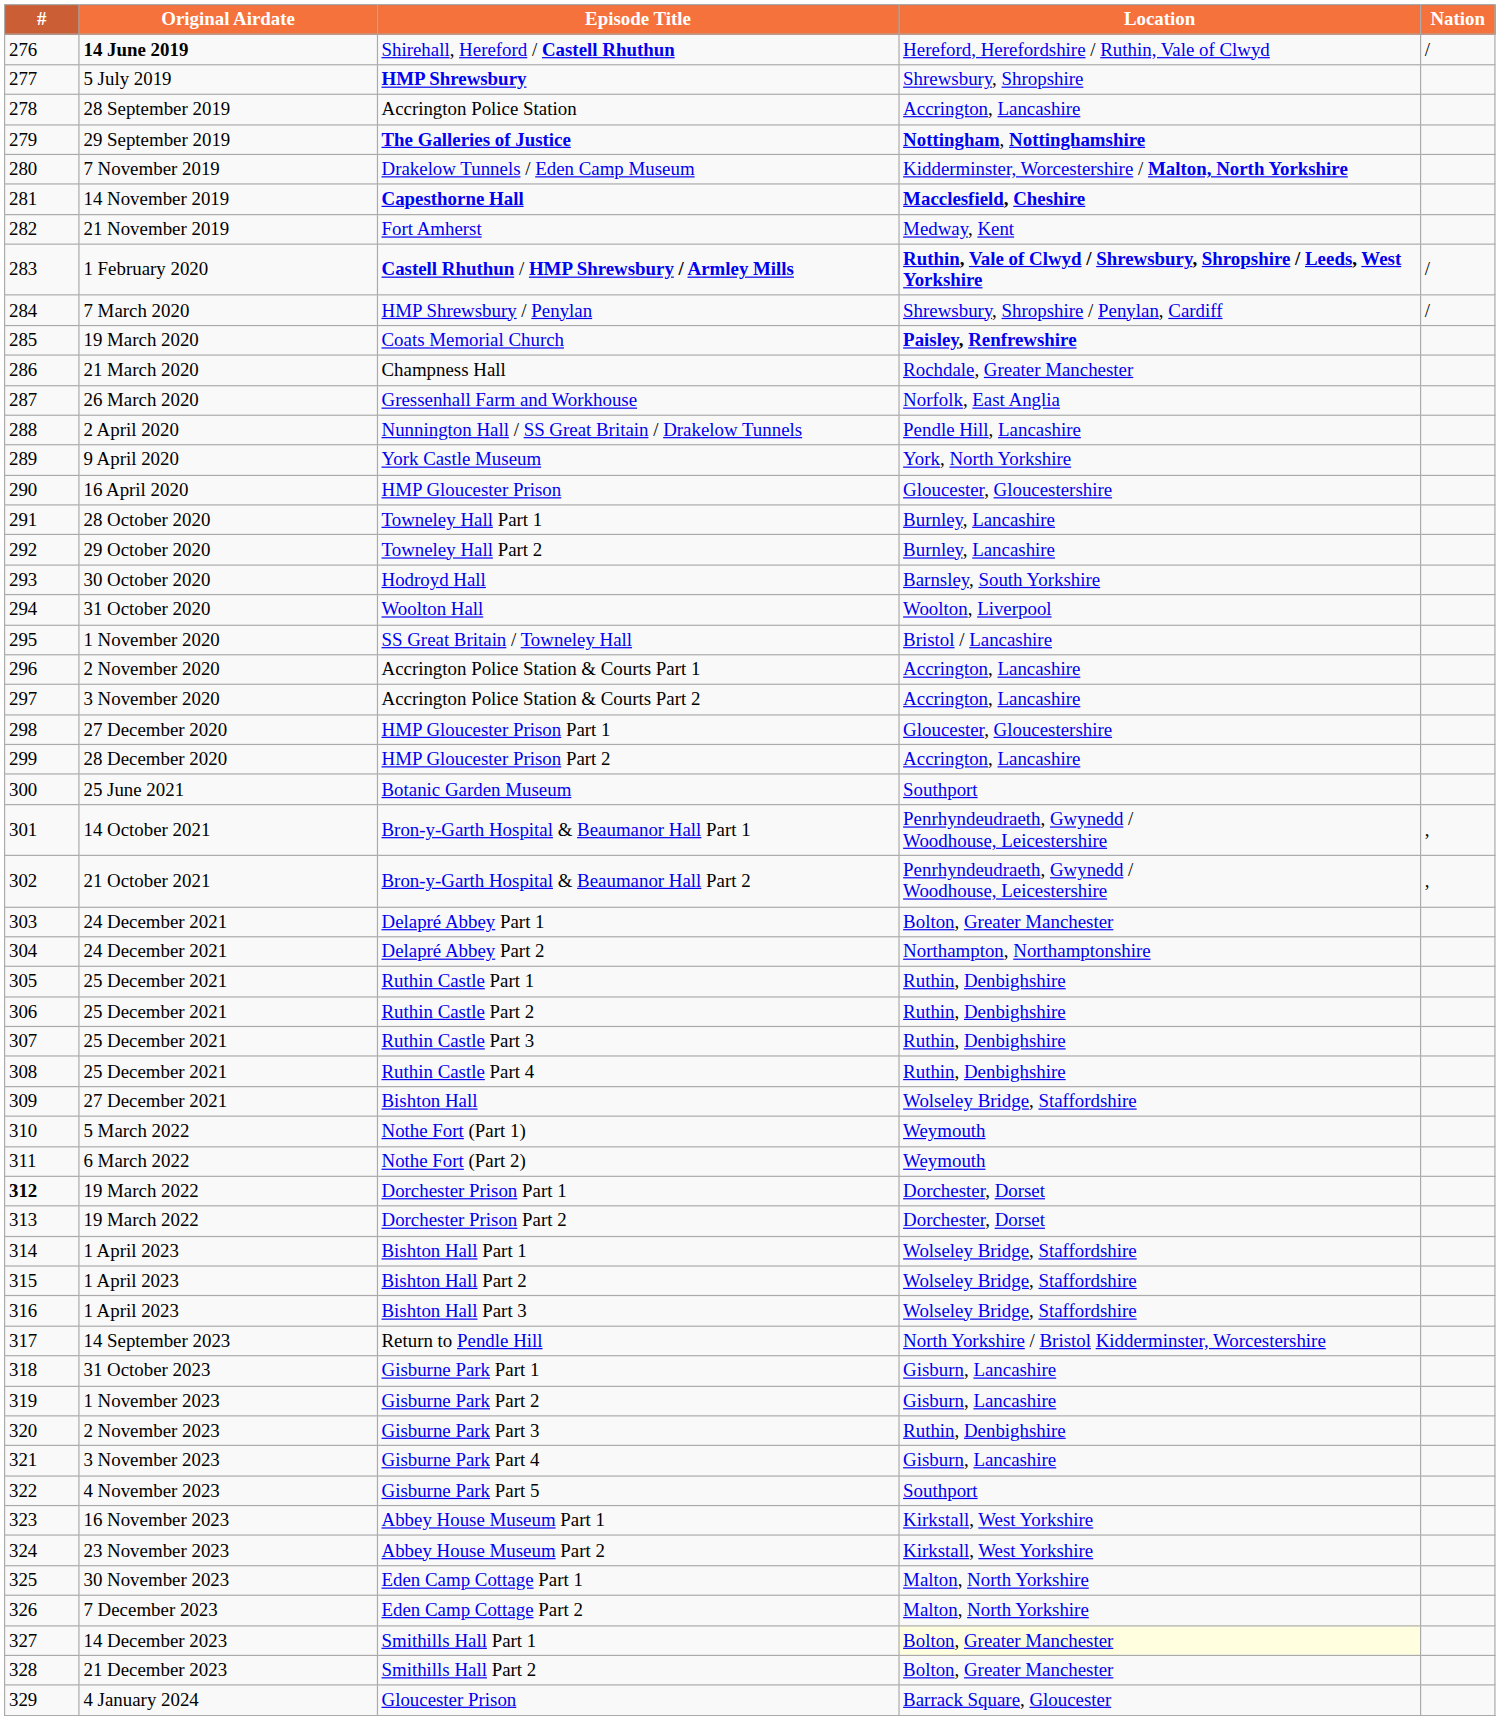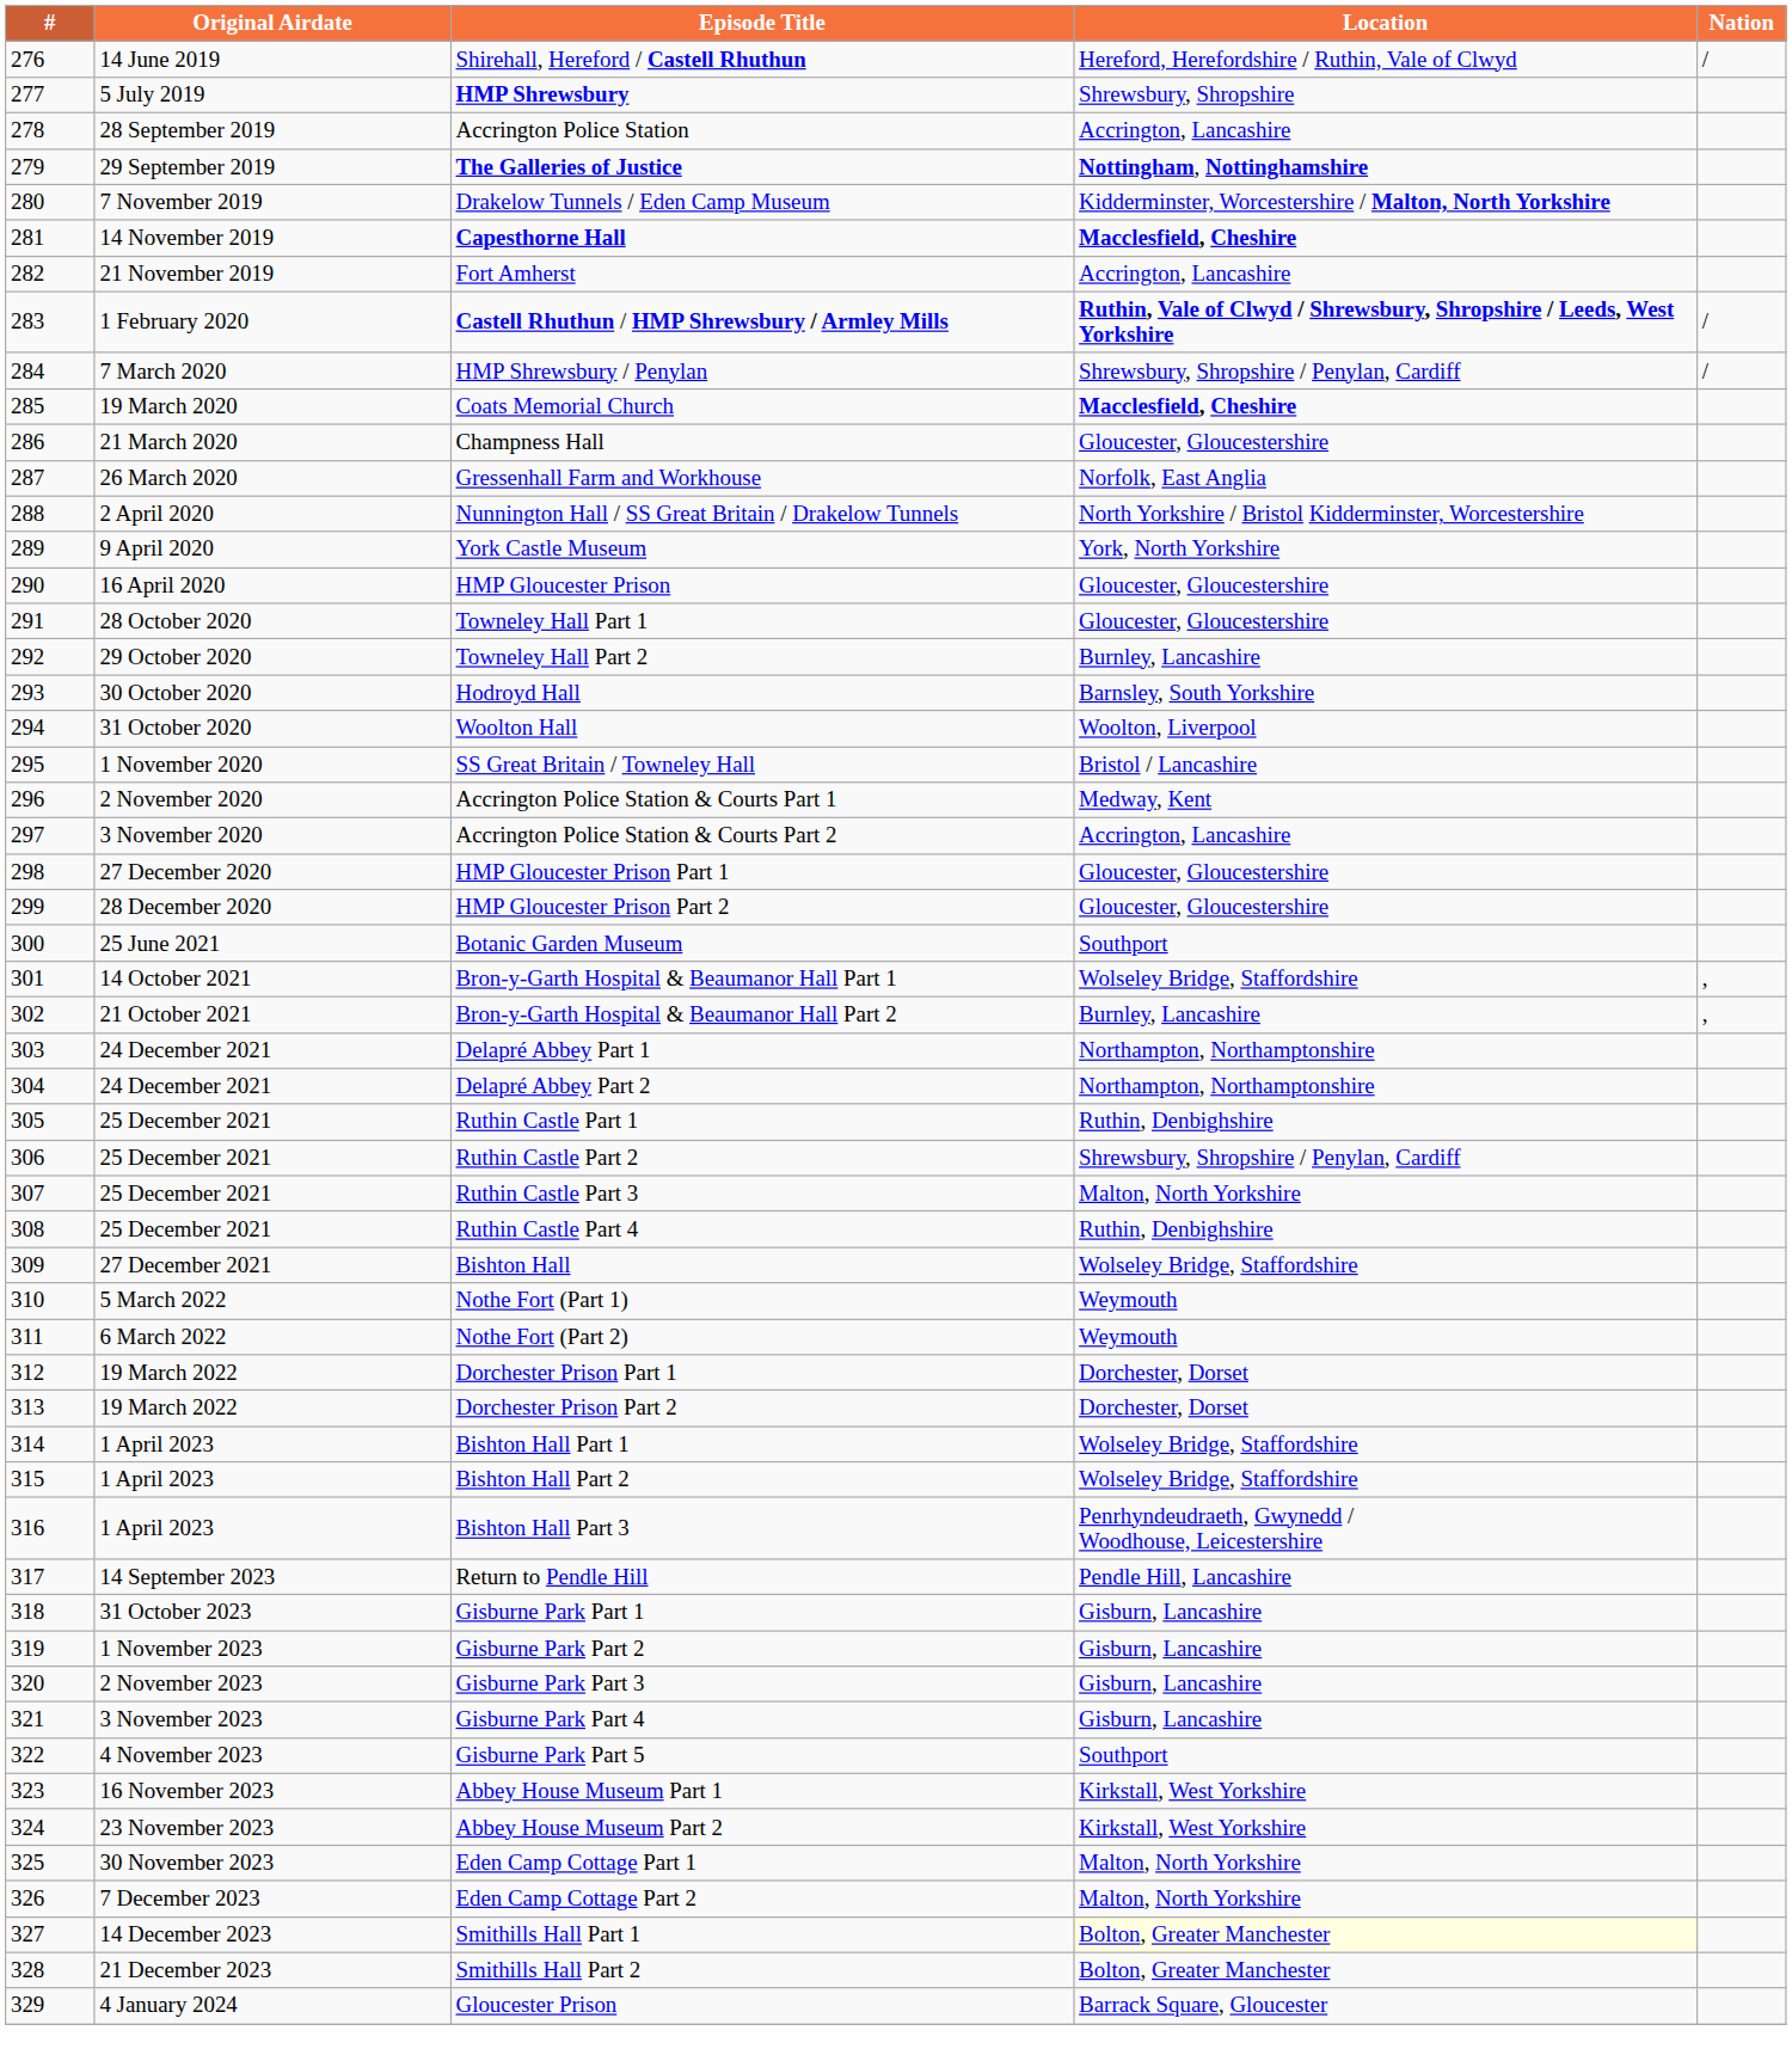Shirehall, Hereford / Castell Rhuthun | Original Airdate: bold -> normal
Fort Amherst | Location: Medway, Kent -> Accrington, Lancashire
Coats Memorial Church | Location: Paisley, Renfrewshire -> Macclesfield, Cheshire
Champness Hall | Location: Rochdale, Greater Manchester -> Gloucester, Gloucestershire
Nunnington Hall / SS Great Britain / Drakelow Tunnels | Location: Pendle Hill, Lancashire -> North Yorkshire / Bristol Kidderminster, Worcestershire
Towneley Hall Part 1 | Location: Burnley, Lancashire -> Gloucester, Gloucestershire
Accrington Police Station & Courts Part 1 | Location: Accrington, Lancashire -> Medway, Kent
HMP Gloucester Prison Part 2 | Location: Accrington, Lancashire -> Gloucester, Gloucestershire
Bron-y-Garth Hospital & Beaumanor Hall Part 1 | Location: Penrhyndeudraeth, Gwynedd / Woodhouse, Leicestershire -> Wolseley Bridge, Staffordshire
Bron-y-Garth Hospital & Beaumanor Hall Part 2 | Location: Penrhyndeudraeth, Gwynedd / Woodhouse, Leicestershire -> Burnley, Lancashire
Delapré Abbey Part 1 | Location: Bolton, Greater Manchester -> Northampton, Northamptonshire
Ruthin Castle Part 2 | Location: Ruthin, Denbighshire -> Shrewsbury, Shropshire / Penylan, Cardiff
Ruthin Castle Part 3 | Location: Ruthin, Denbighshire -> Malton, North Yorkshire
Dorchester Prison Part 1 | #: bold -> normal
Bishton Hall Part 3 | Location: Wolseley Bridge, Staffordshire -> Penrhyndeudraeth, Gwynedd / Woodhouse, Leicestershire
Return to Pendle Hill | Location: North Yorkshire / Bristol Kidderminster, Worcestershire -> Pendle Hill, Lancashire
Gisburne Park Part 3 | Location: Ruthin, Denbighshire -> Gisburn, Lancashire
